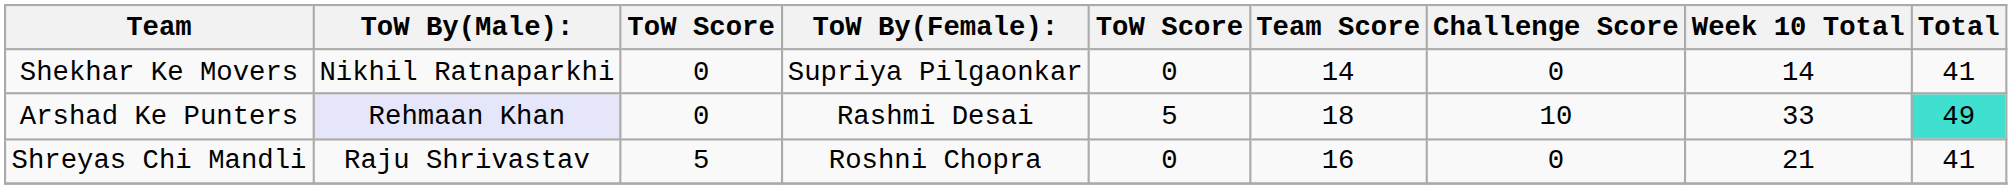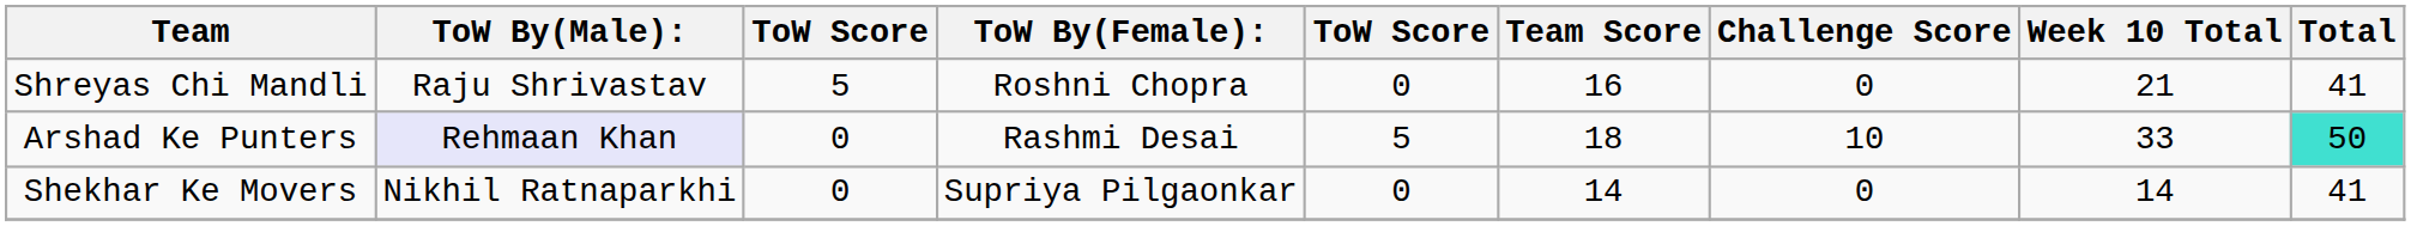rows swapped: Shreyas Chi Mandli <-> Shekhar Ke Movers
Arshad Ke Punters | Total: 49 -> 50
